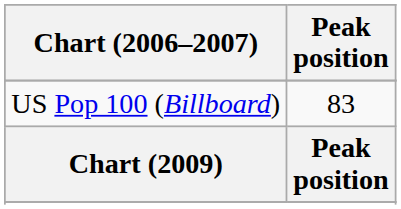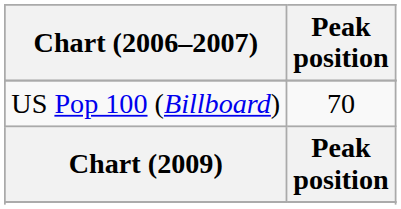US Pop 100 (Billboard) | Peak position: 83 -> 70
